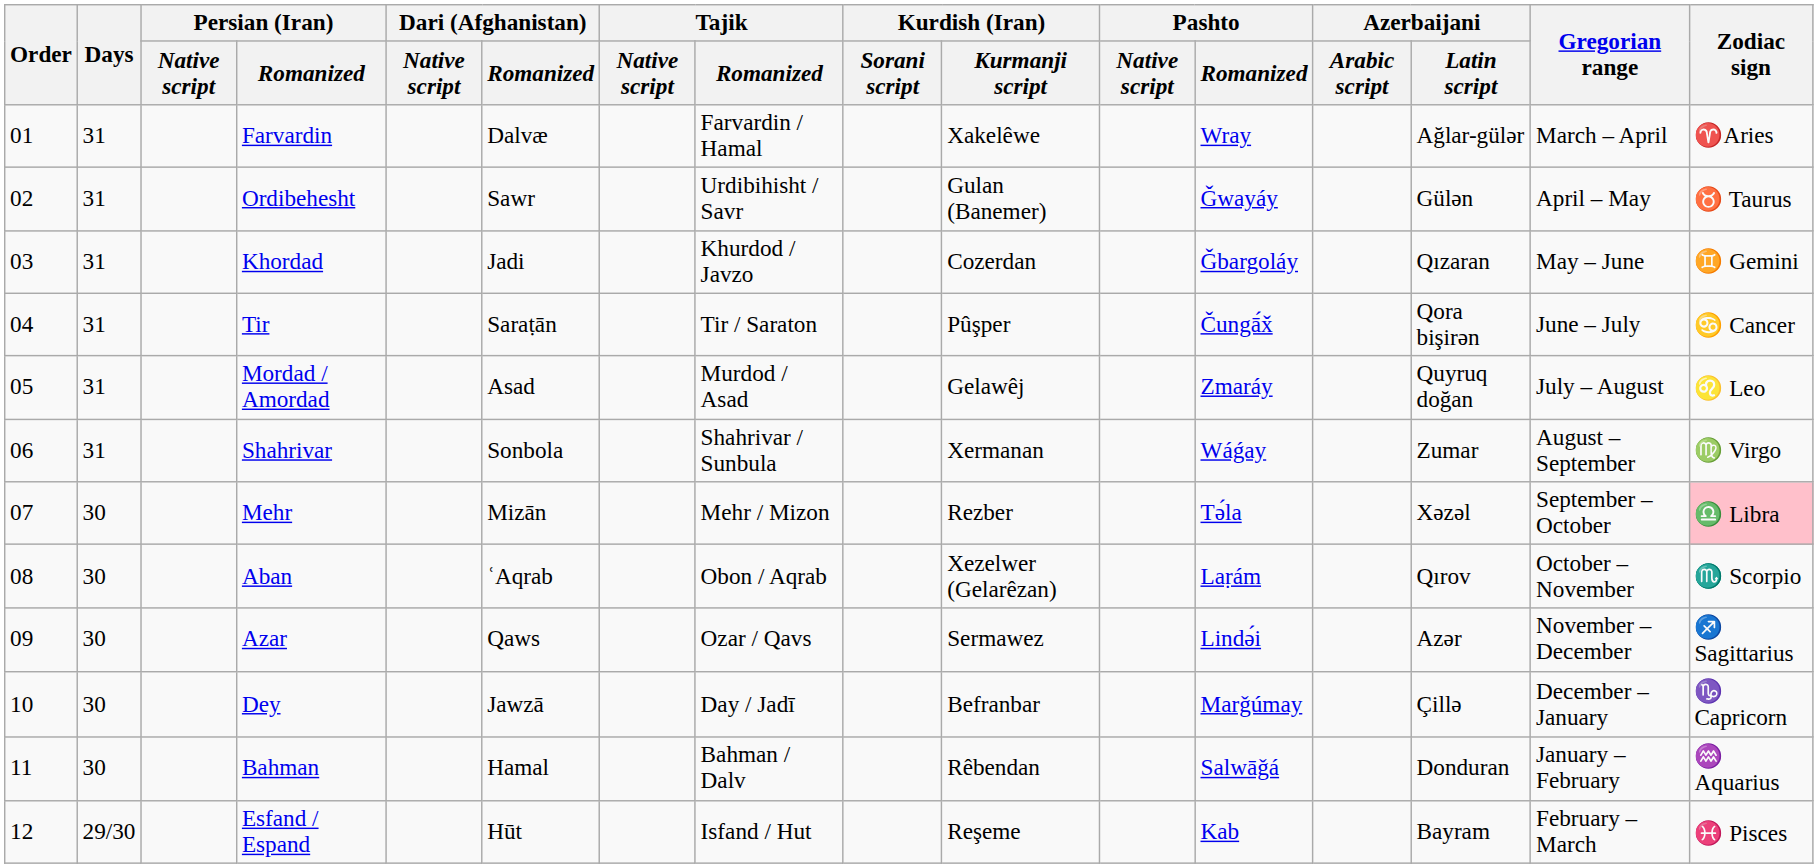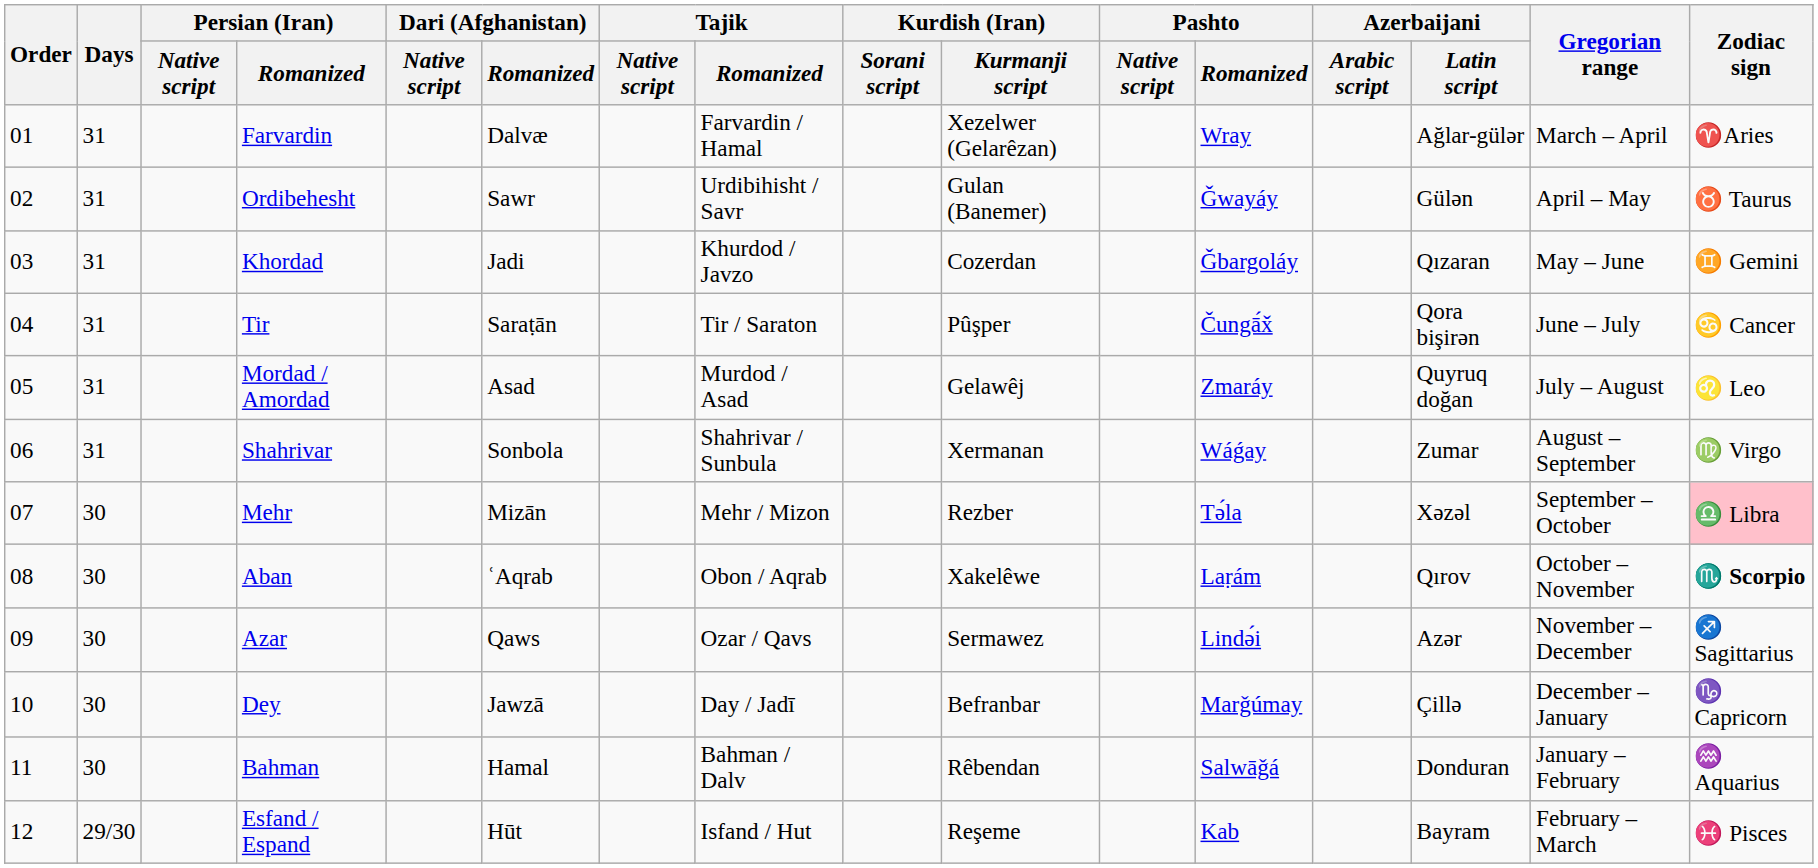Farvardin | Kurdish (Iran) / Kurmanji script: Xakelêwe -> Xezelwer (Gelarêzan)
Aban | Kurdish (Iran) / Kurmanji script: Xezelwer (Gelarêzan) -> Xakelêwe
Aban | Zodiac sign: normal -> bold
